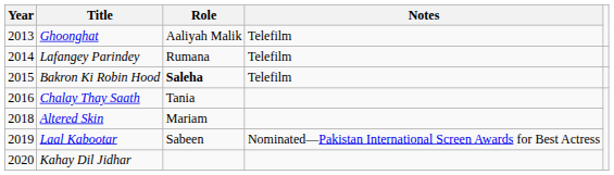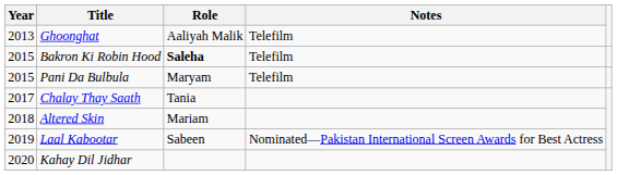- row: 2014 | Lafangey Parindey | Rumana | Telefilm
+ row: 2015 | Pani Da Bulbula | Maryam | Telefilm
Chalay Thay Saath | Year: 2016 -> 2017
